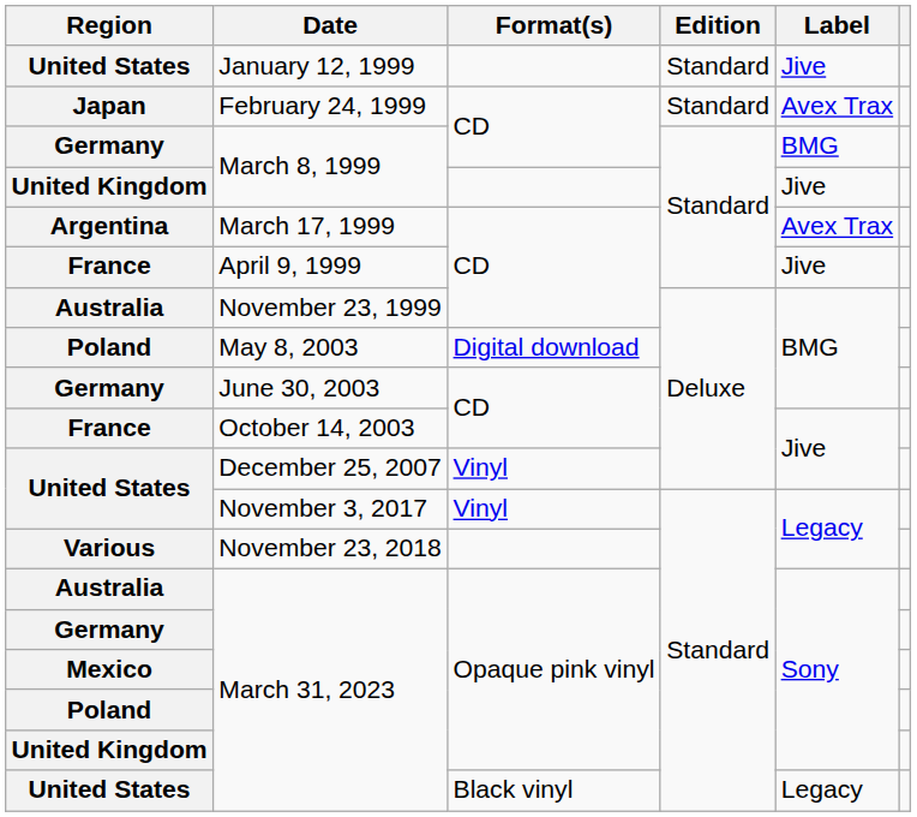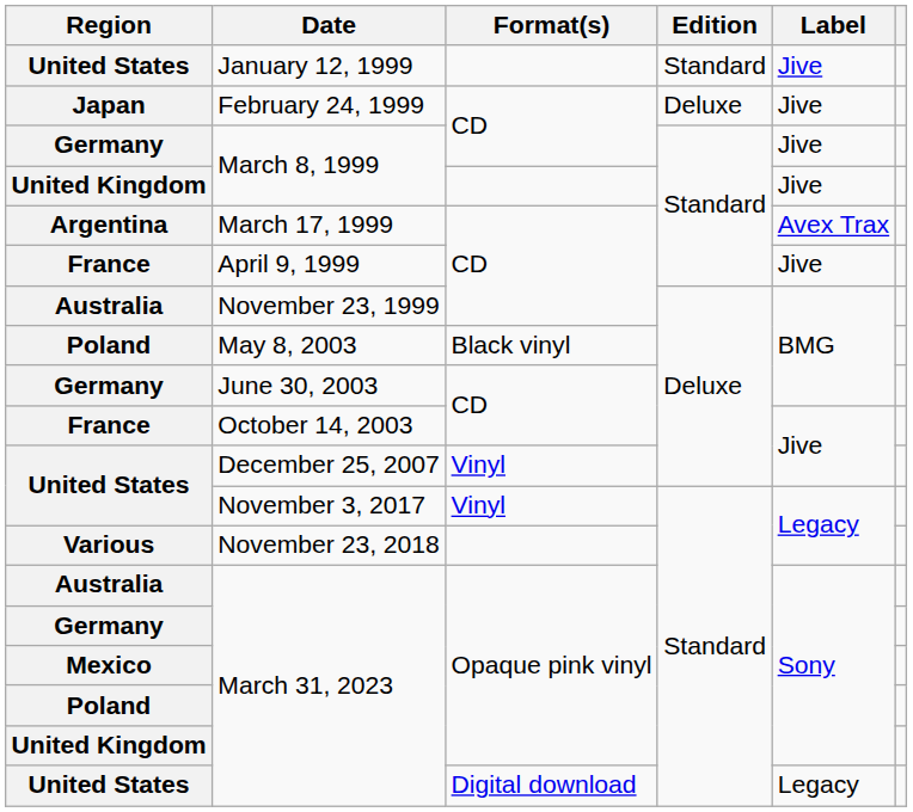February 24, 1999 | Edition: Standard -> Deluxe
February 24, 1999 | Label: Avex Trax -> Jive
Germany / March 8, 1999 | Label: BMG -> Jive
May 8, 2003 | Format(s): Digital download -> Black vinyl
United States / March 31, 2023 | Format(s): Black vinyl -> Digital download
